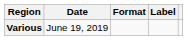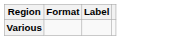- column: Date | June 19, 2019
